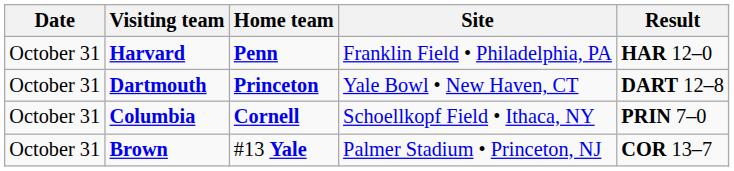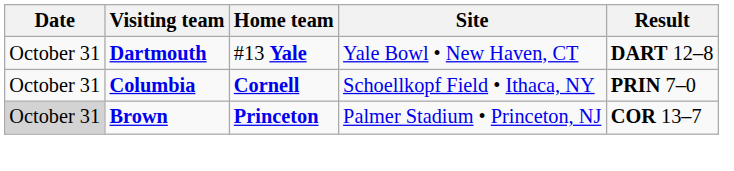- row: October 31 | Harvard | Penn | Franklin Field • Philadelphia, PA | HAR 12–0
Dartmouth | Home team: Princeton -> #13 Yale
Brown | Date: no background -> lightgrey background
Brown | Home team: #13 Yale -> Princeton
